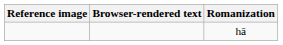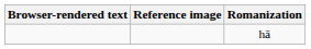columns swapped: Reference image <-> Browser-rendered text
